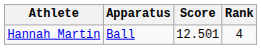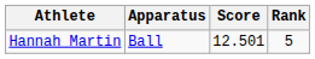Hannah Martin | Rank: 4 -> 5
